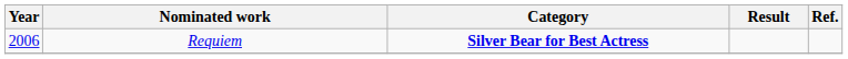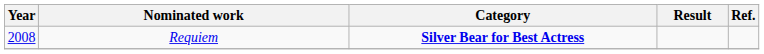Requiem | Year: 2006 -> 2008
